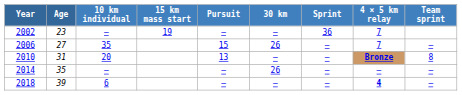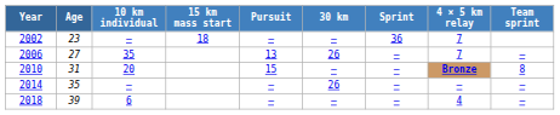2002 | 15 km mass start: 19 -> 18
2006 | Pursuit: 15 -> 13
2010 | Pursuit: 13 -> 15
2018 | 4 × 5 km relay: bold -> normal
